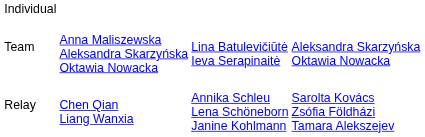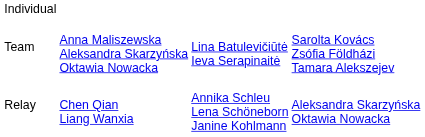Team | column 4: Aleksandra Skarzyńska Oktawia Nowacka -> Sarolta Kovács Zsófia Földházi Tamara Alekszejev
Relay | column 4: Sarolta Kovács Zsófia Földházi Tamara Alekszejev -> Aleksandra Skarzyńska Oktawia Nowacka
